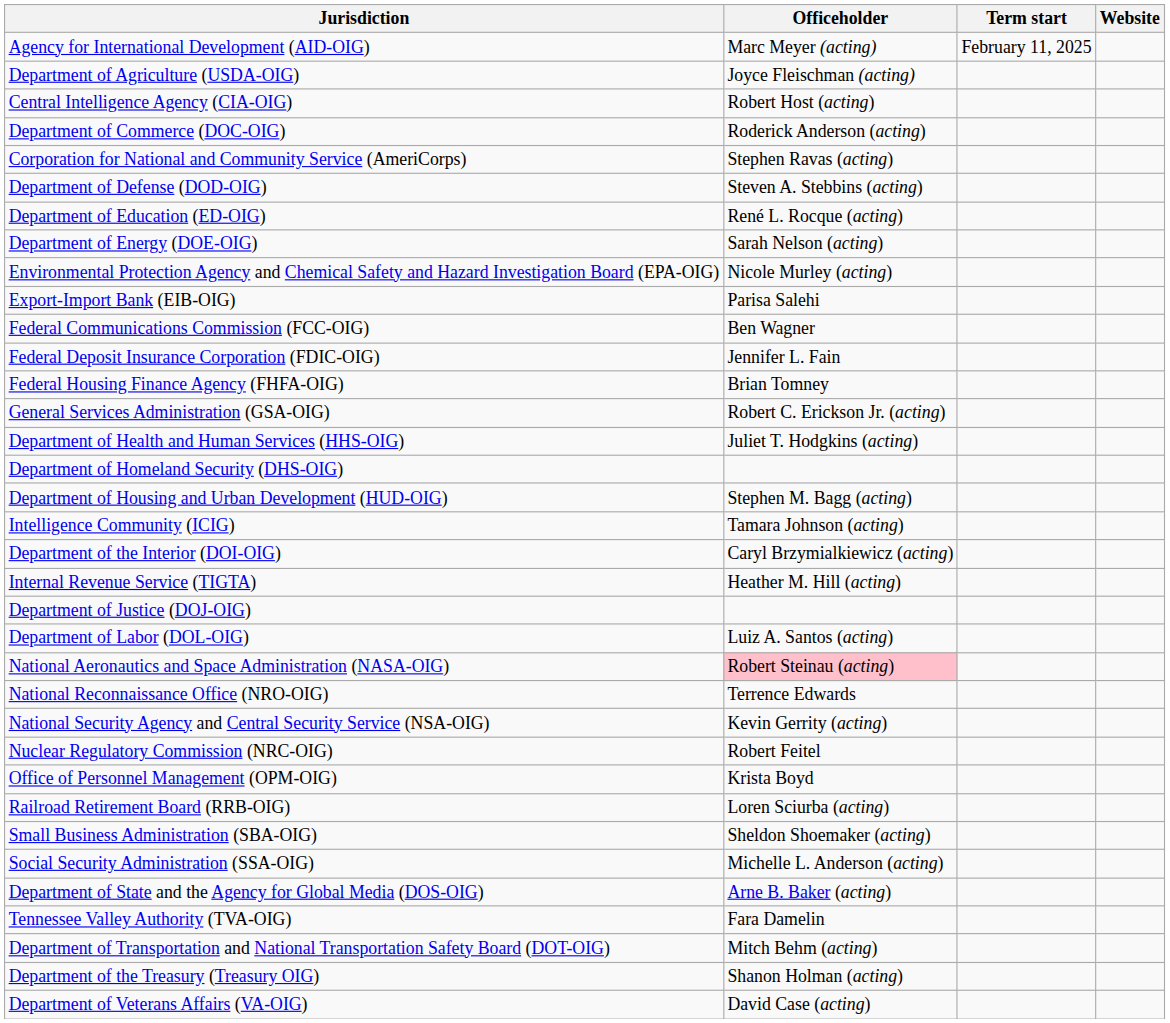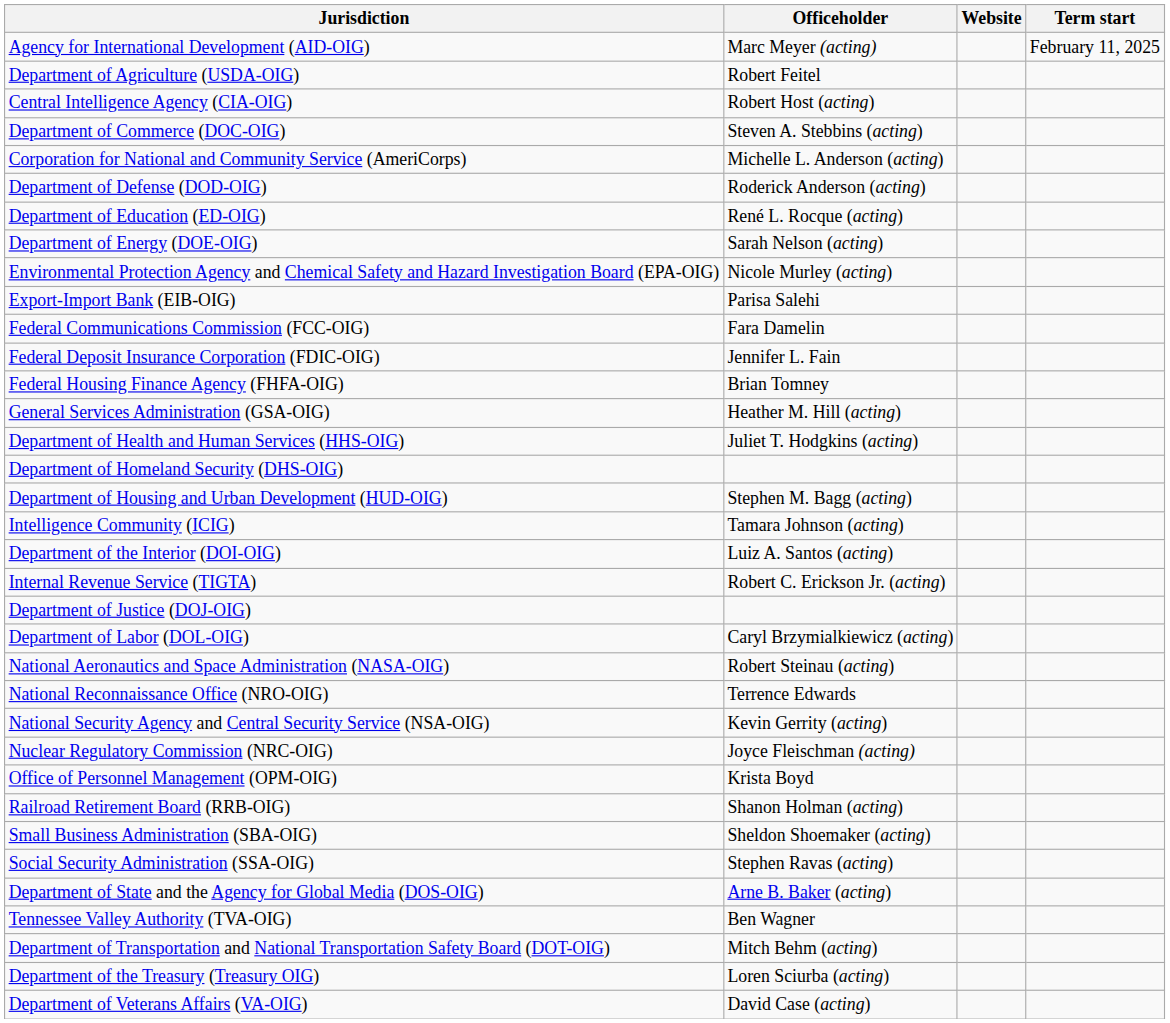columns swapped: Term start <-> Website
Department of Agriculture (USDA-OIG) | Officeholder: Joyce Fleischman (acting) -> Robert Feitel
Department of Commerce (DOC-OIG) | Officeholder: Roderick Anderson (acting) -> Steven A. Stebbins (acting)
Corporation for National and Community Service (AmeriCorps) | Officeholder: Stephen Ravas (acting) -> Michelle L. Anderson (acting)
Department of Defense (DOD-OIG) | Officeholder: Steven A. Stebbins (acting) -> Roderick Anderson (acting)
Federal Communications Commission (FCC-OIG) | Officeholder: Ben Wagner -> Fara Damelin
General Services Administration (GSA-OIG) | Officeholder: Robert C. Erickson Jr. (acting) -> Heather M. Hill (acting)
Department of the Interior (DOI-OIG) | Officeholder: Caryl Brzymialkiewicz (acting) -> Luiz A. Santos (acting)
Internal Revenue Service (TIGTA) | Officeholder: Heather M. Hill (acting) -> Robert C. Erickson Jr. (acting)
Department of Labor (DOL-OIG) | Officeholder: Luiz A. Santos (acting) -> Caryl Brzymialkiewicz (acting)
National Aeronautics and Space Administration (NASA-OIG) | Officeholder: pink background -> no background
Nuclear Regulatory Commission (NRC-OIG) | Officeholder: Robert Feitel -> Joyce Fleischman (acting)
Railroad Retirement Board (RRB-OIG) | Officeholder: Loren Sciurba (acting) -> Shanon Holman (acting)
Social Security Administration (SSA-OIG) | Officeholder: Michelle L. Anderson (acting) -> Stephen Ravas (acting)
Tennessee Valley Authority (TVA-OIG) | Officeholder: Fara Damelin -> Ben Wagner
Department of the Treasury (Treasury OIG) | Officeholder: Shanon Holman (acting) -> Loren Sciurba (acting)
